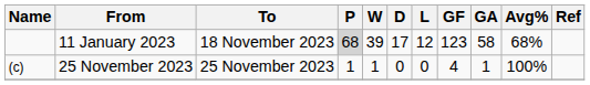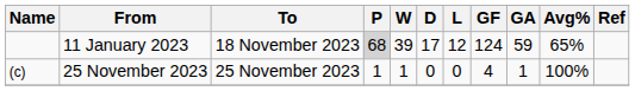11 January 2023 | GF: 123 -> 124
11 January 2023 | GA: 58 -> 59
11 January 2023 | Avg%: 68% -> 65%
